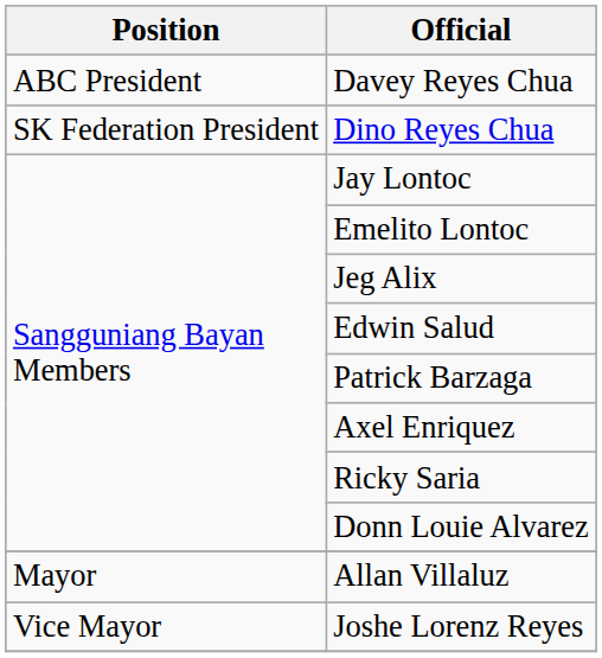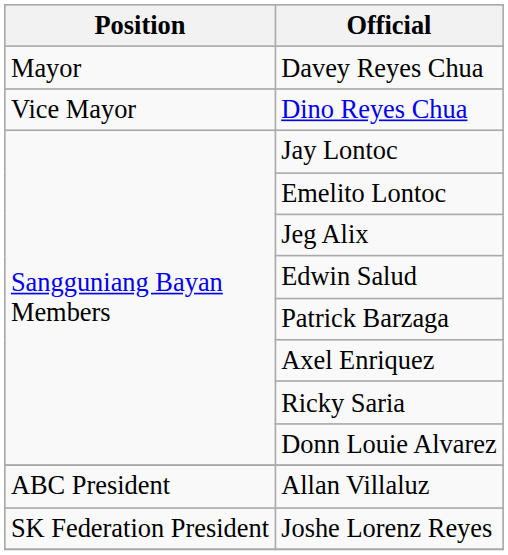Davey Reyes Chua | Position: ABC President -> Mayor
Dino Reyes Chua | Position: SK Federation President -> Vice Mayor
Allan Villaluz | Position: Mayor -> ABC President
Joshe Lorenz Reyes | Position: Vice Mayor -> SK Federation President
